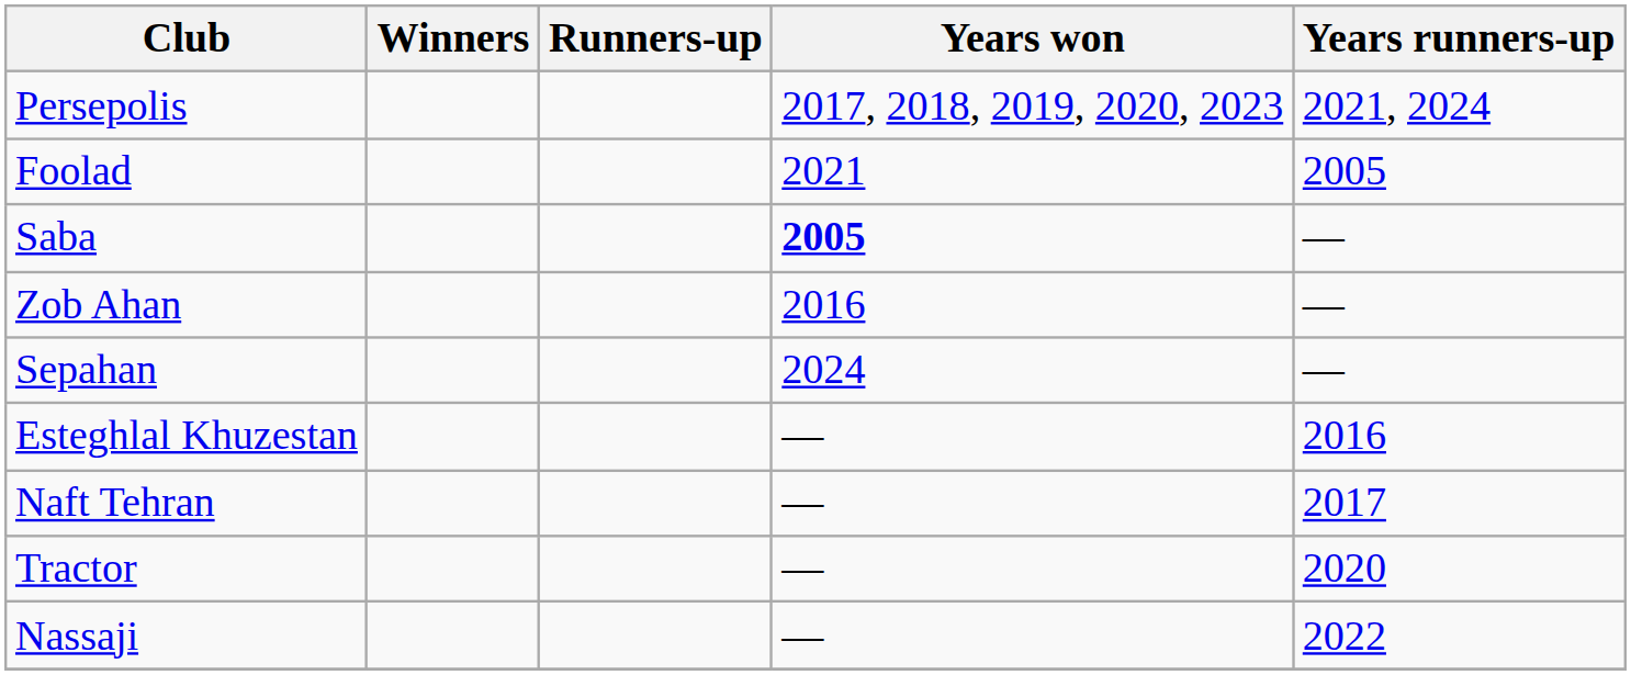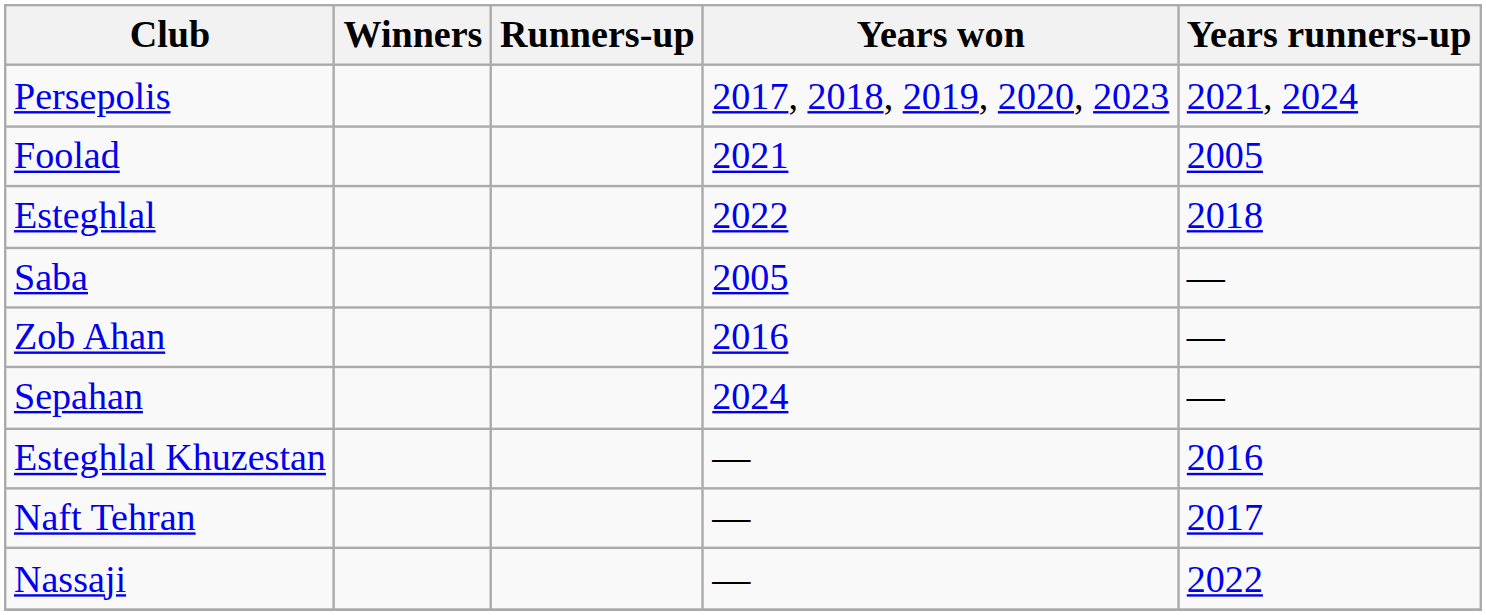+ row: Esteghlal | 2022 | 2018
Saba | Years won: bold -> normal
- row: Tractor | — | 2020
